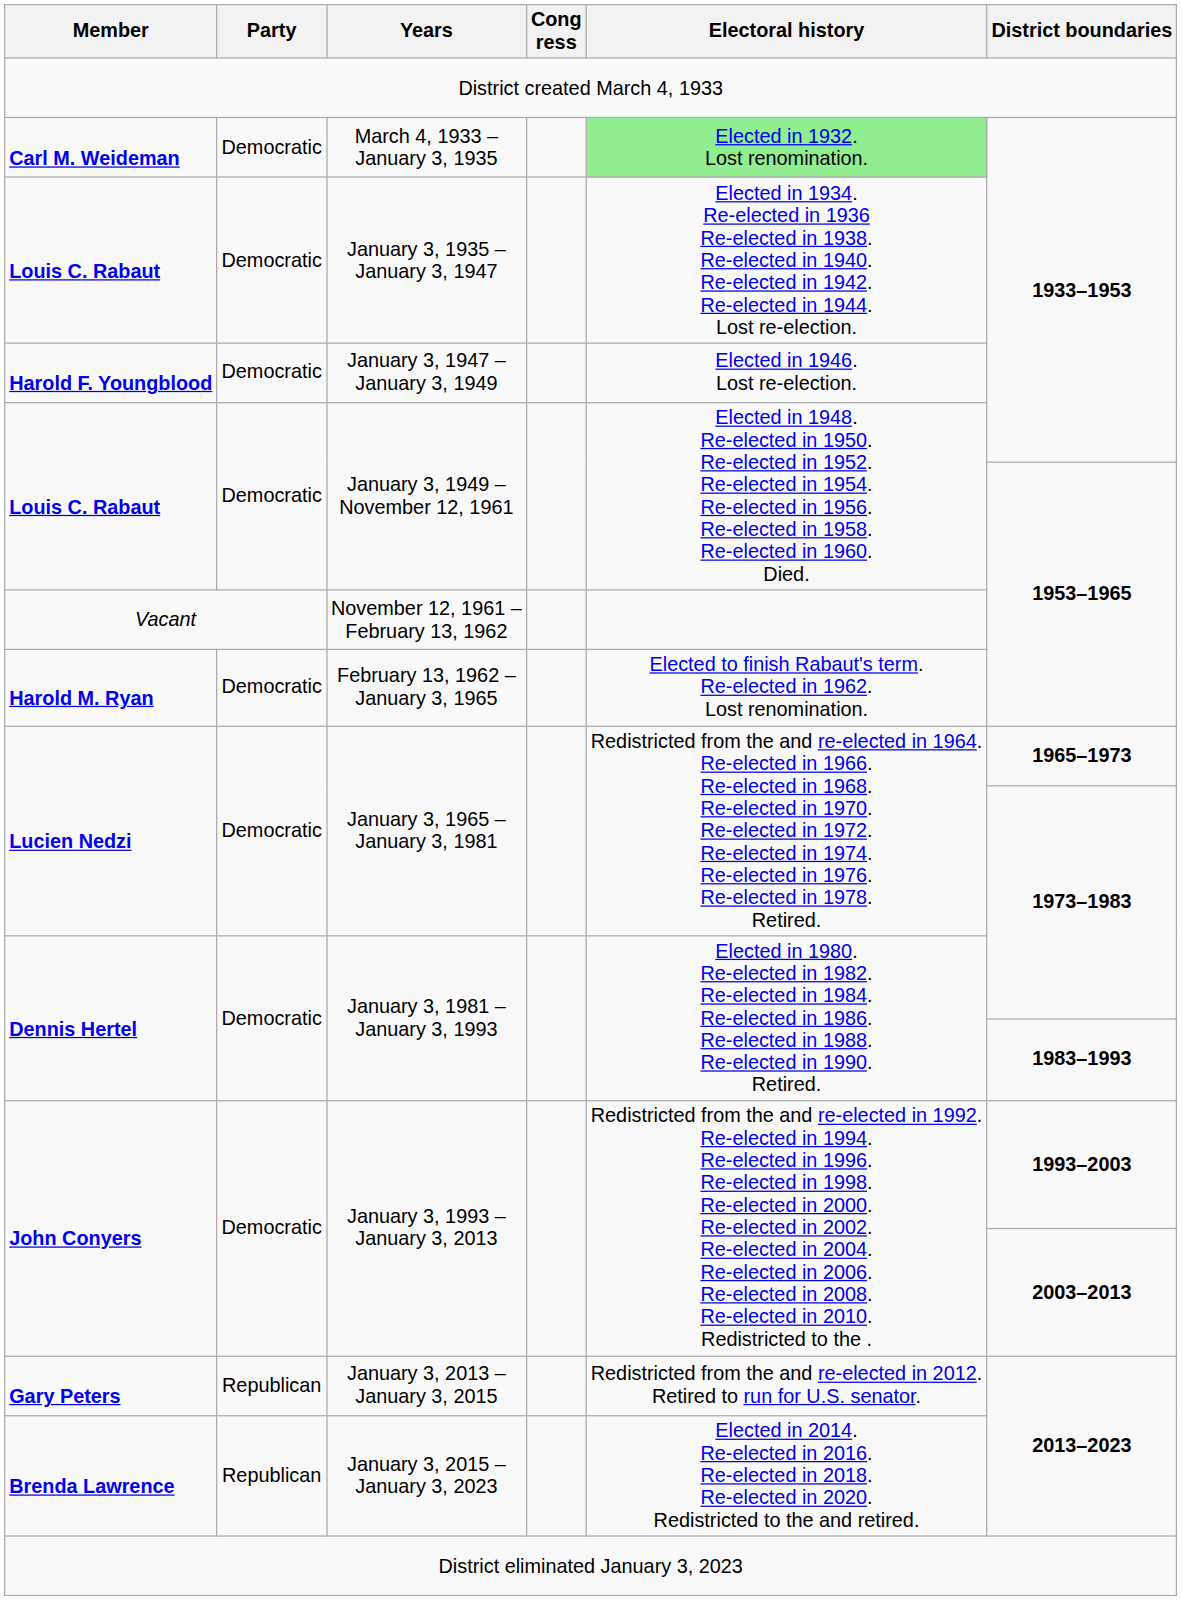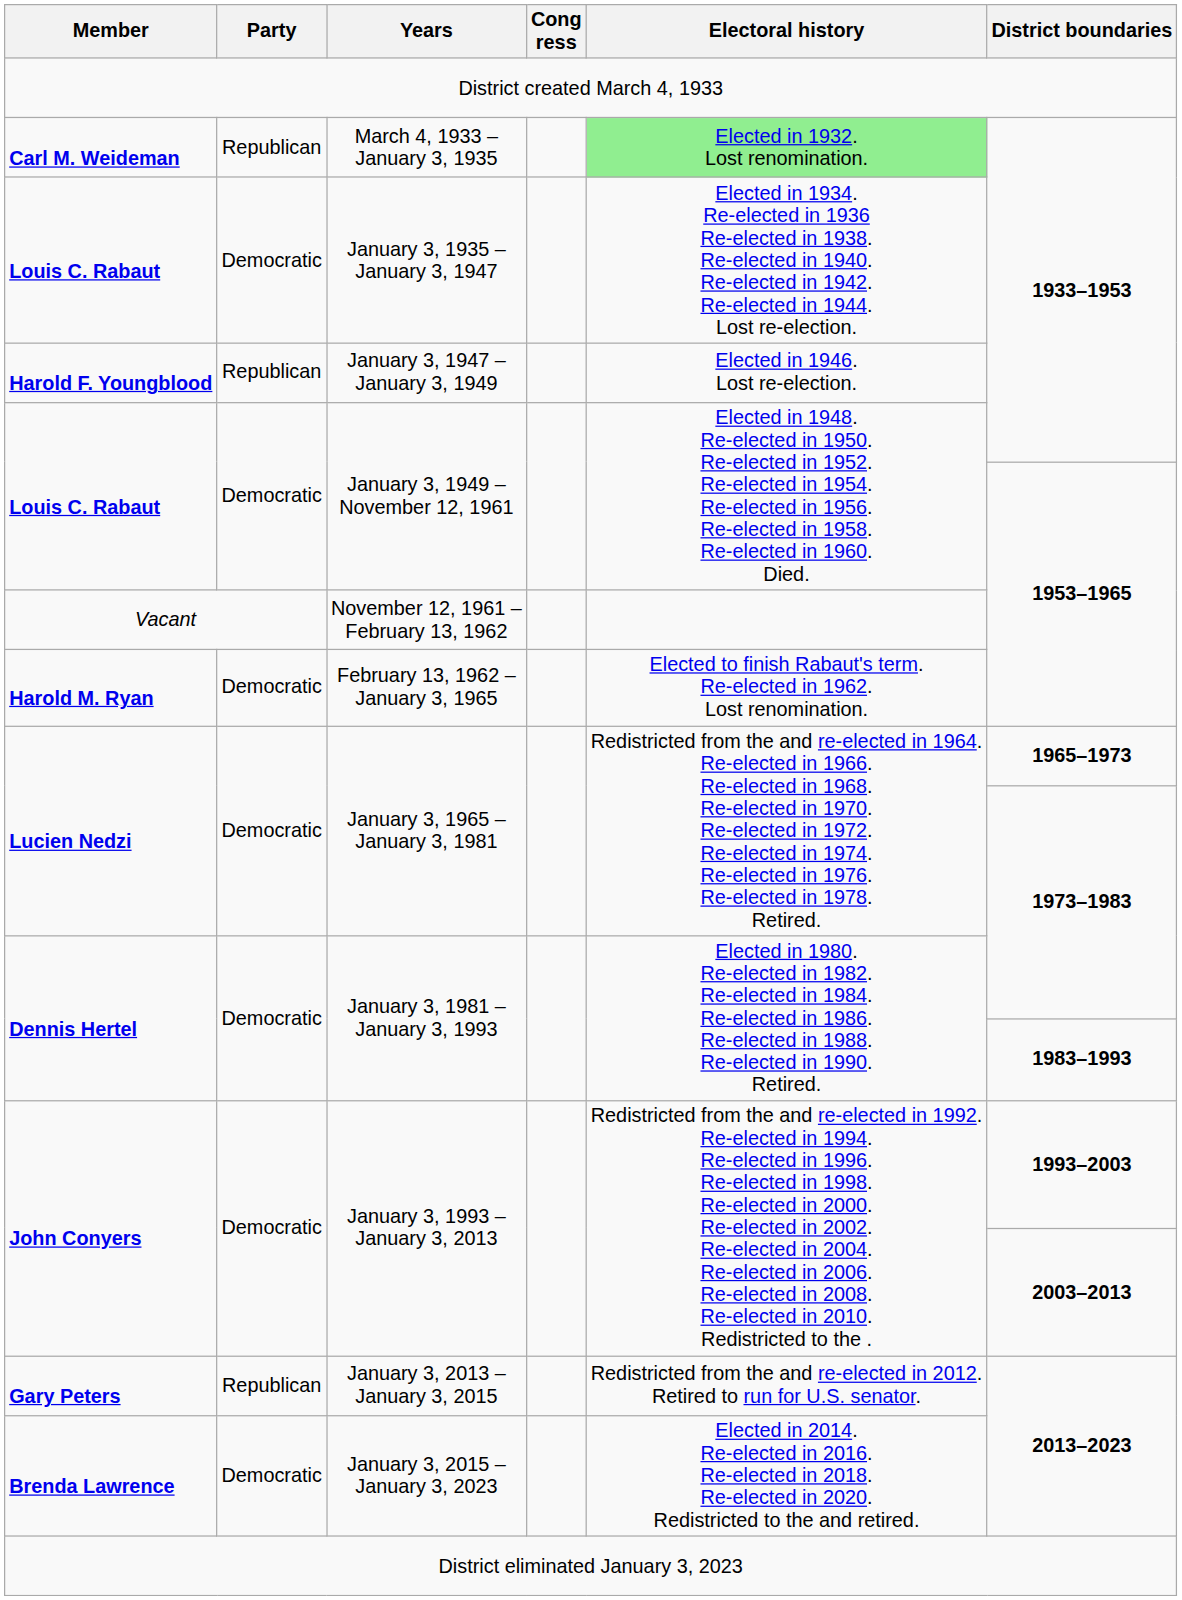March 4, 1933 – January 3, 1935 | Party: Democratic -> Republican
January 3, 1947 – January 3, 1949 | Party: Democratic -> Republican
January 3, 2015 – January 3, 2023 | Party: Republican -> Democratic
